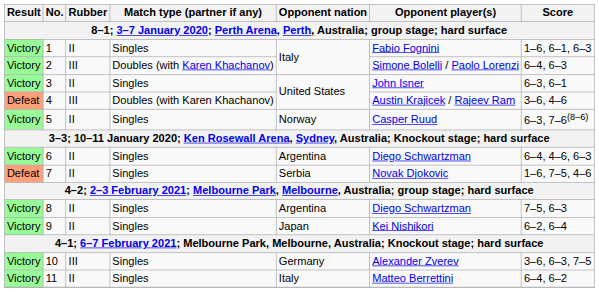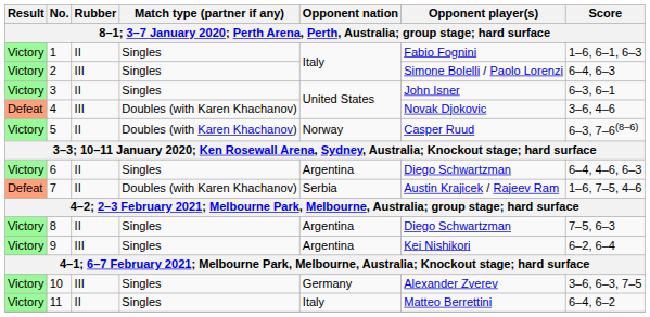2 | Match type (partner if any): Doubles (with Karen Khachanov) -> Singles
4 | Opponent player(s): Austin Krajicek / Rajeev Ram -> Novak Djokovic
5 | Match type (partner if any): Singles -> Doubles (with Karen Khachanov)
7 | Match type (partner if any): Singles -> Doubles (with Karen Khachanov)
7 | Opponent player(s): Novak Djokovic -> Austin Krajicek / Rajeev Ram
9 | Rubber: II -> III
9 | Opponent nation: Japan -> Argentina
